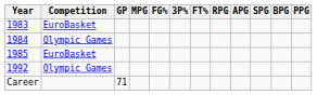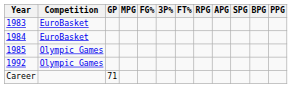1984 | Competition: Olympic Games -> EuroBasket
1985 | Competition: EuroBasket -> Olympic Games
